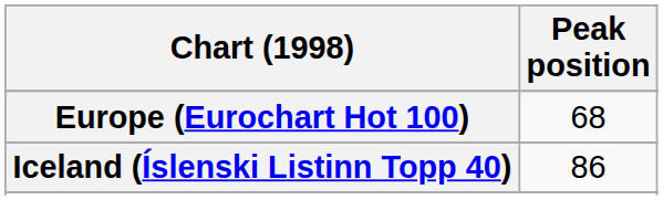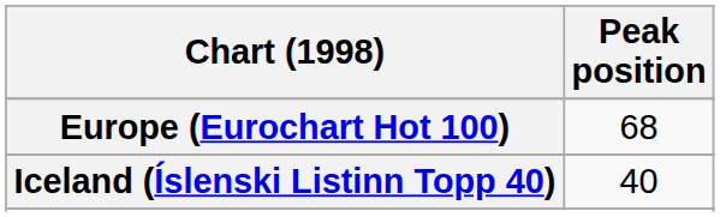Iceland (Íslenski Listinn Topp 40) | Peak position: 86 -> 40
